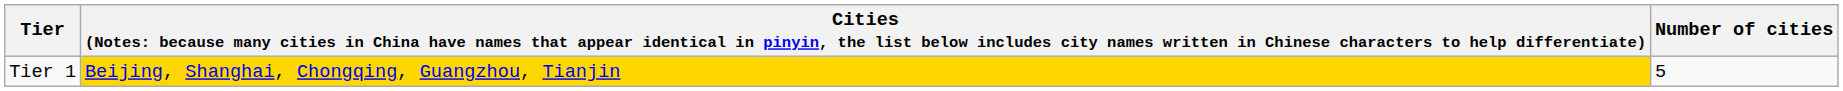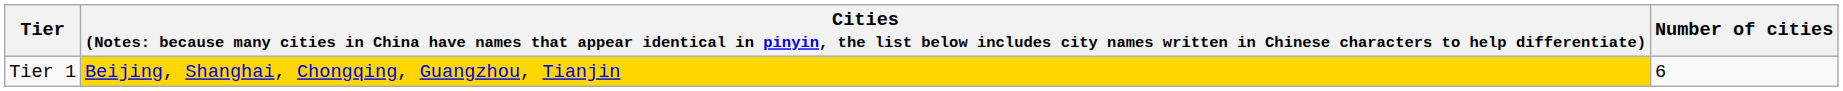Tier 1 | Number of cities: 5 -> 6
